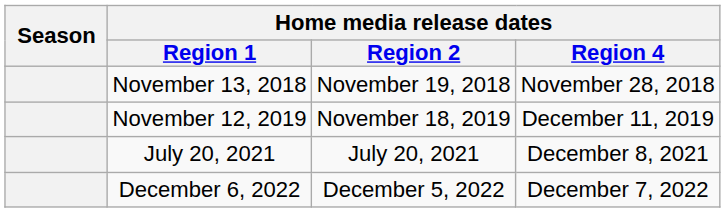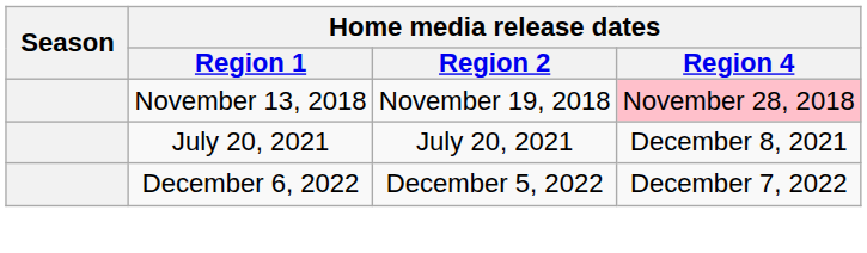November 13, 2018 | Home media release dates / Region 4: no background -> pink background
- row: November 12, 2019 | November 18, 2019 | December 11, 2019
